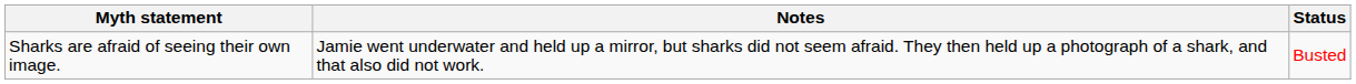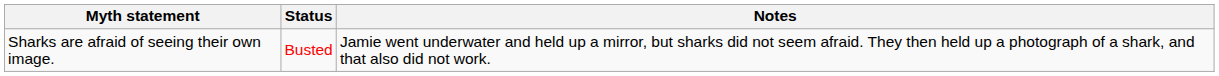columns swapped: Status <-> Notes
